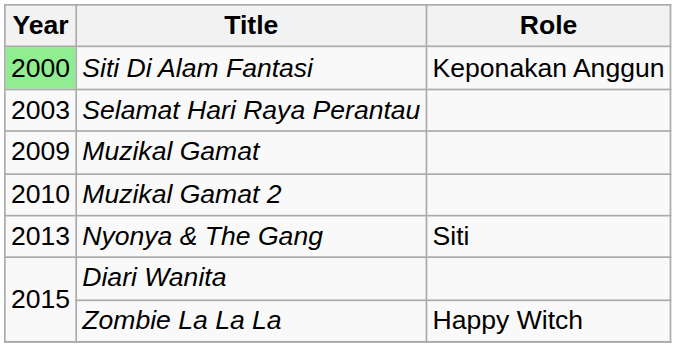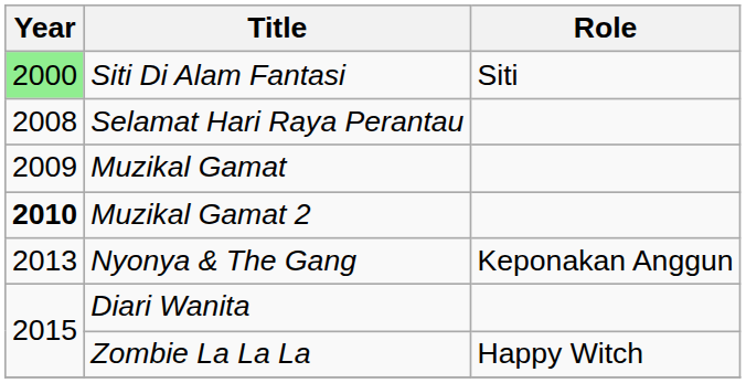Siti Di Alam Fantasi | Role: Keponakan Anggun -> Siti
Selamat Hari Raya Perantau | Year: 2003 -> 2008
Muzikal Gamat 2 | Year: normal -> bold
Nyonya & The Gang | Role: Siti -> Keponakan Anggun
